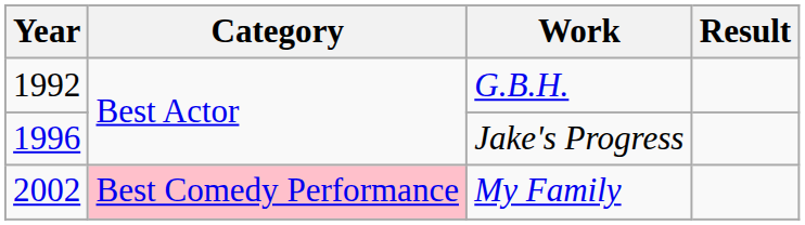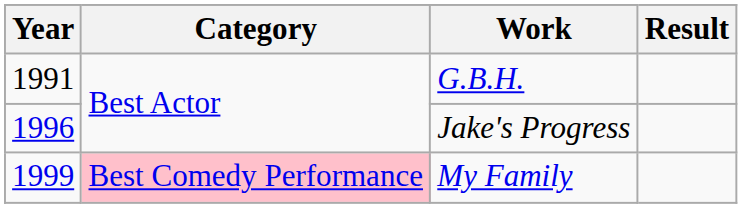G.B.H. | Year: 1992 -> 1991
My Family | Year: 2002 -> 1999
